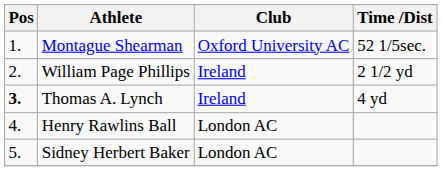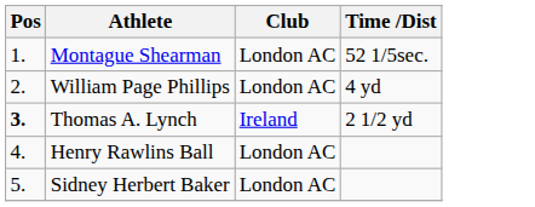Montague Shearman | Club: Oxford University AC -> London AC
William Page Phillips | Club: Ireland -> London AC
William Page Phillips | Time /Dist: 2 1/2 yd -> 4 yd
Thomas A. Lynch | Time /Dist: 4 yd -> 2 1/2 yd
